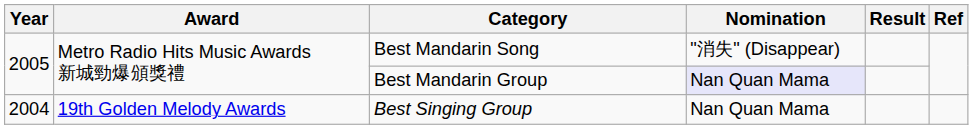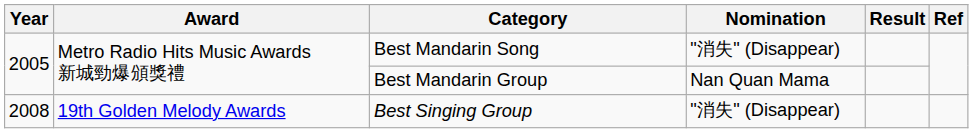Best Mandarin Group | Nomination: lavender background -> no background
Best Singing Group | Year: 2004 -> 2008
Best Singing Group | Nomination: Nan Quan Mama -> "消失" (Disappear)
